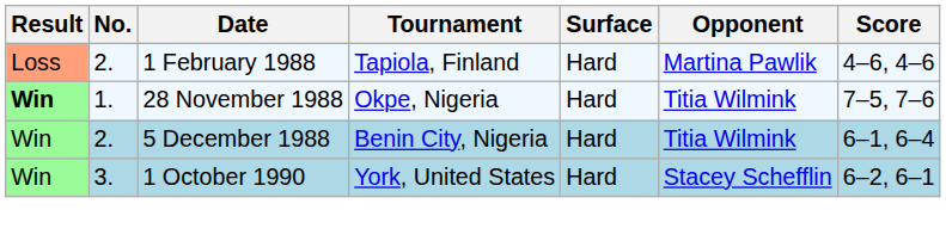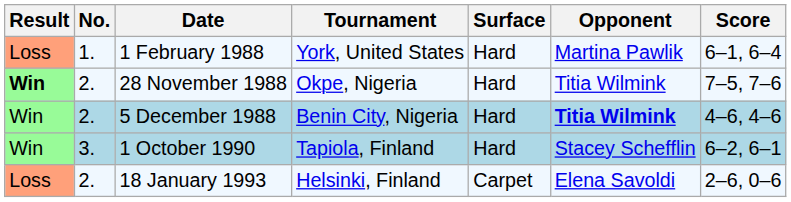1 February 1988 | No.: 2. -> 1.
1 February 1988 | Tournament: Tapiola, Finland -> York, United States
1 February 1988 | Score: 4–6, 4–6 -> 6–1, 6–4
28 November 1988 | No.: 1. -> 2.
5 December 1988 | Opponent: normal -> bold
5 December 1988 | Score: 6–1, 6–4 -> 4–6, 4–6
1 October 1990 | Tournament: York, United States -> Tapiola, Finland
+ row: Loss | 2. | 18 January 1993 | Helsinki, Finland | Carpet | Elena Savoldi | 2–6, 0–6
